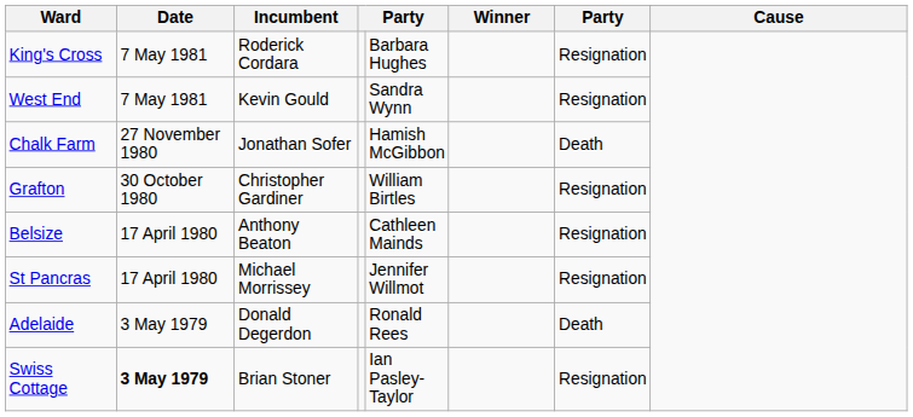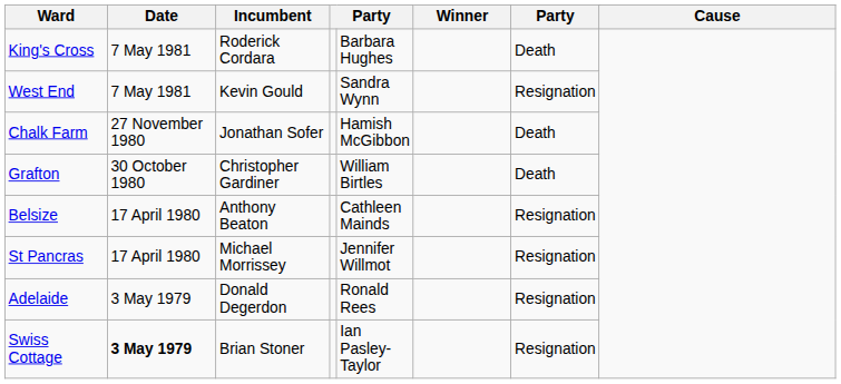King's Cross | column 7: Resignation -> Death
Grafton | column 7: Resignation -> Death
Adelaide | column 7: Death -> Resignation
